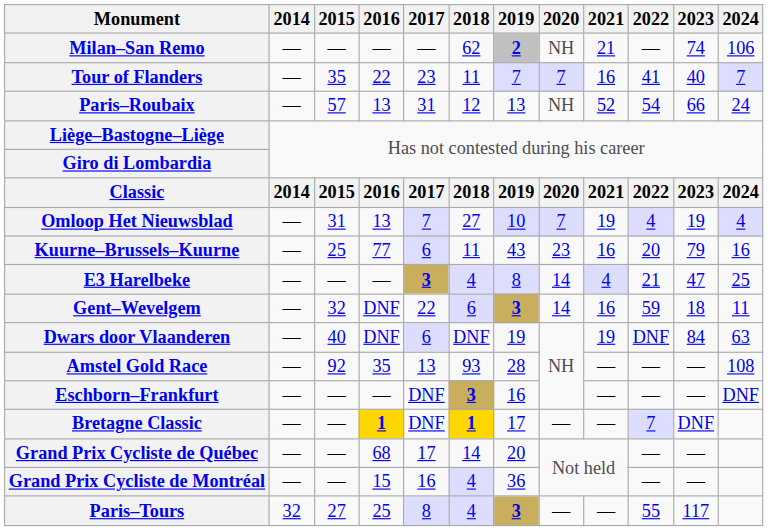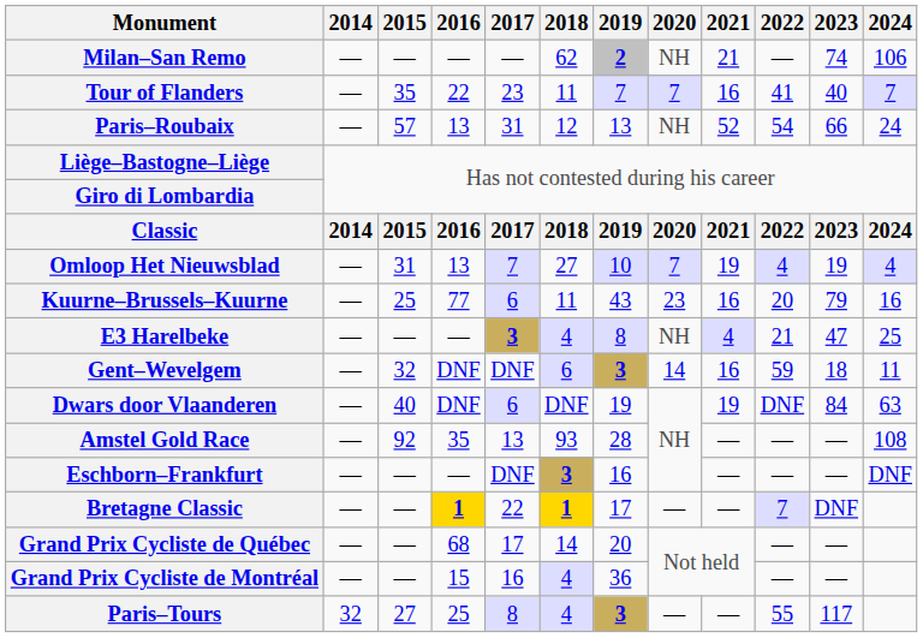E3 Harelbeke | 2020: 14 -> NH
Gent–Wevelgem | 2017: 22 -> DNF
Bretagne Classic | 2017: DNF -> 22
